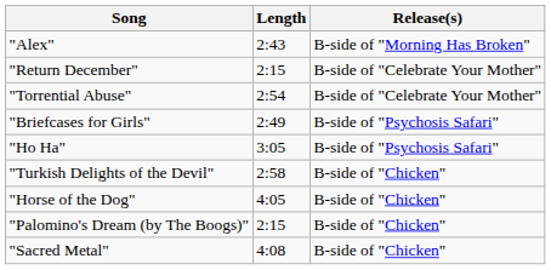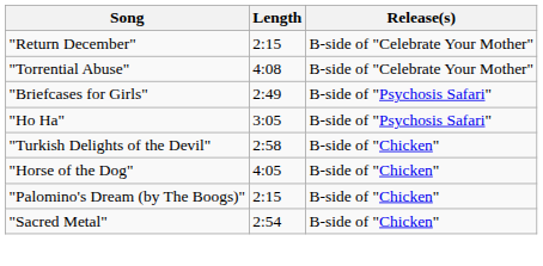- row: "Alex" | 2:43 | B-side of "Morning Has Broken"
"Torrential Abuse" | Length: 2:54 -> 4:08
"Sacred Metal" | Length: 4:08 -> 2:54
